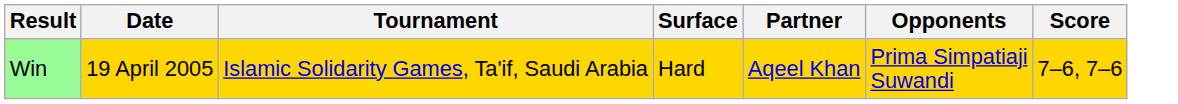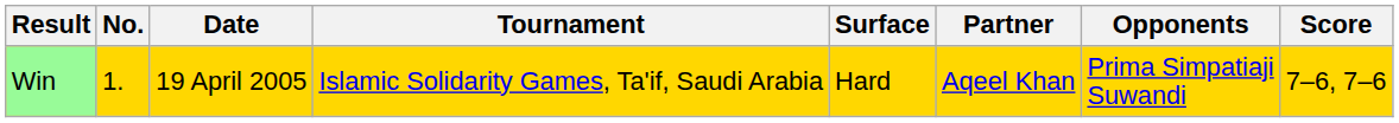+ column: No. | 1.
